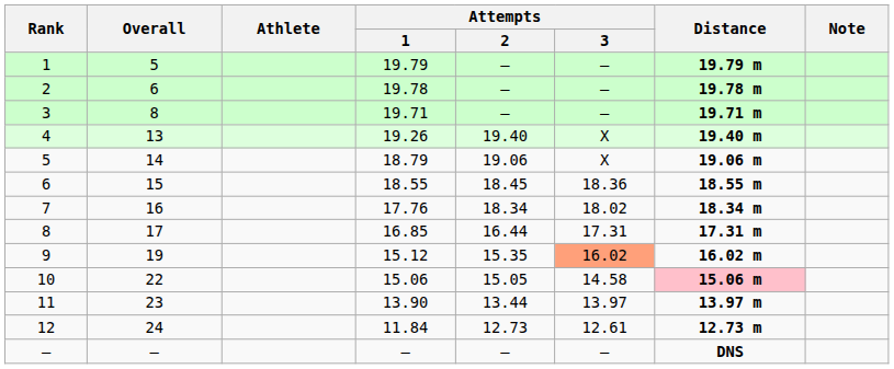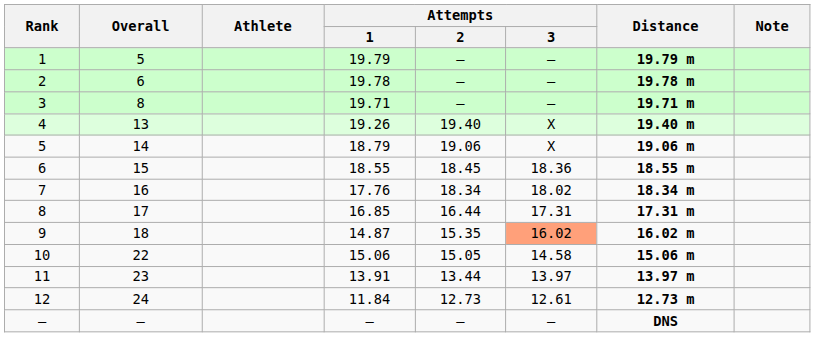9 | Overall: 19 -> 18
9 | Attempts / 1: 15.12 -> 14.87
10 | Distance: pink background -> no background
11 | Attempts / 1: 13.90 -> 13.91
